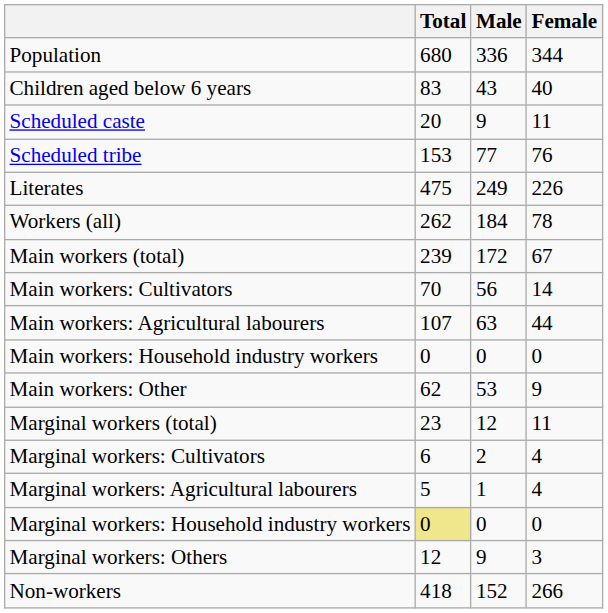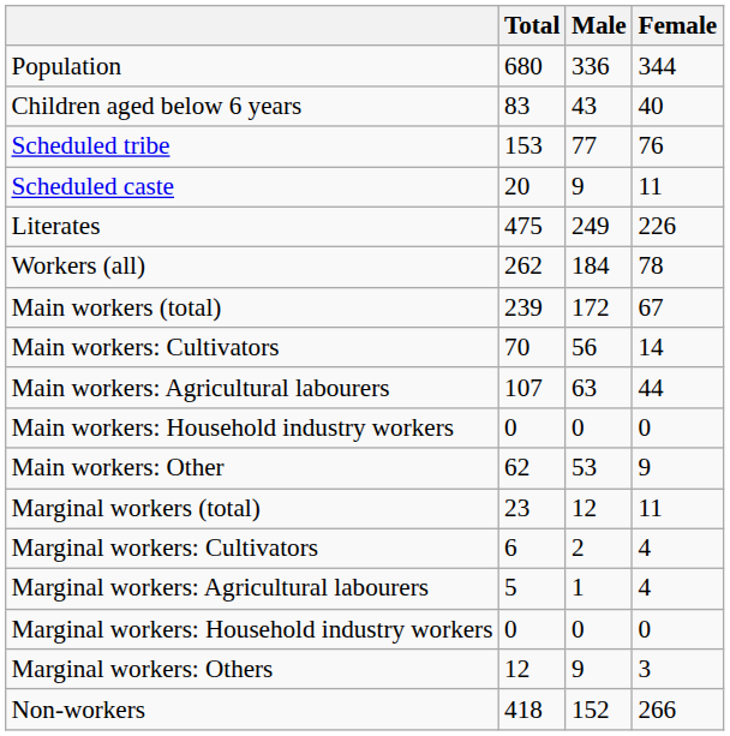rows swapped: Scheduled caste <-> Scheduled tribe
Marginal workers: Household industry workers | Total: khaki background -> no background
